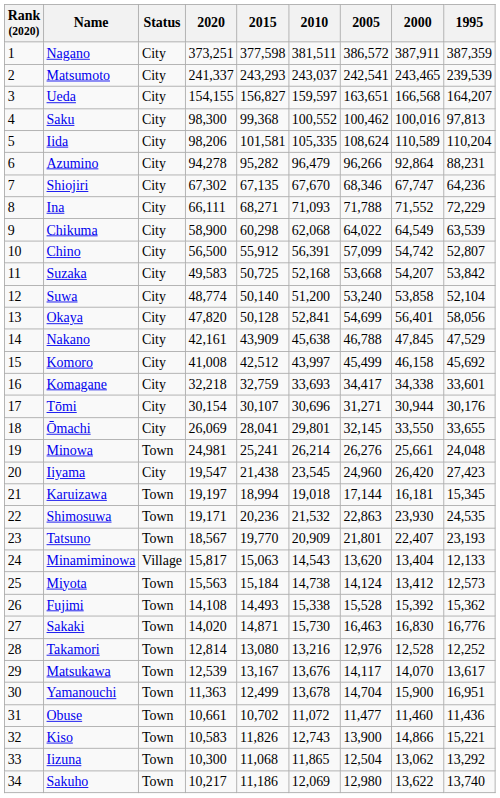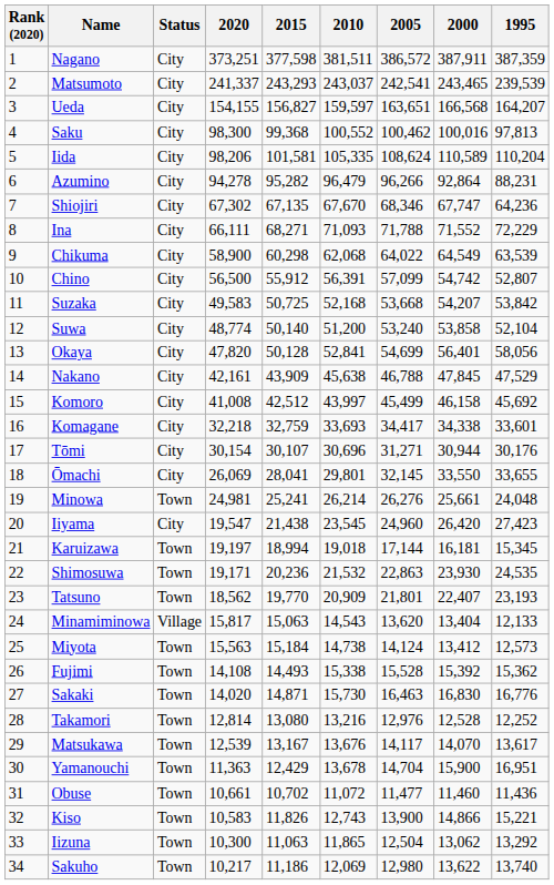Tatsuno | 2020: 18,567 -> 18,562
Yamanouchi | 2015: 12,499 -> 12,429
Iizuna | 2015: 11,068 -> 11,063
